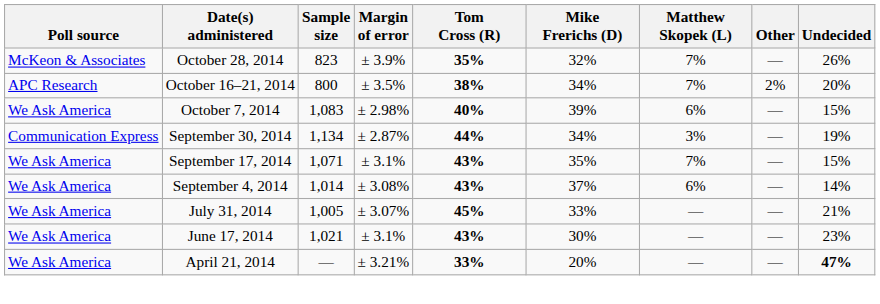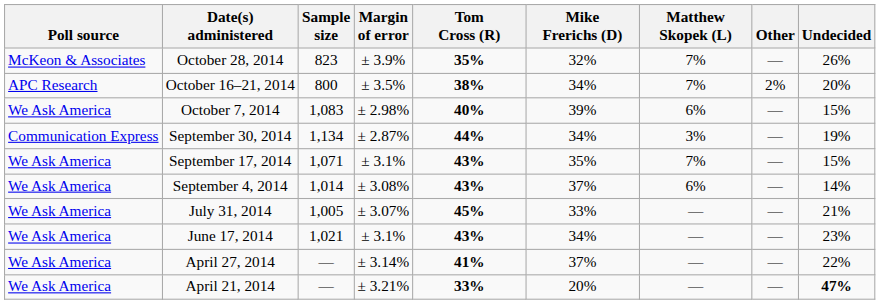June 17, 2014 | Mike Frerichs (D): 30% -> 34%
+ row: We Ask America | April 27, 2014 | — | ± 3.14% | 41% | 37% | — | — | 22%
